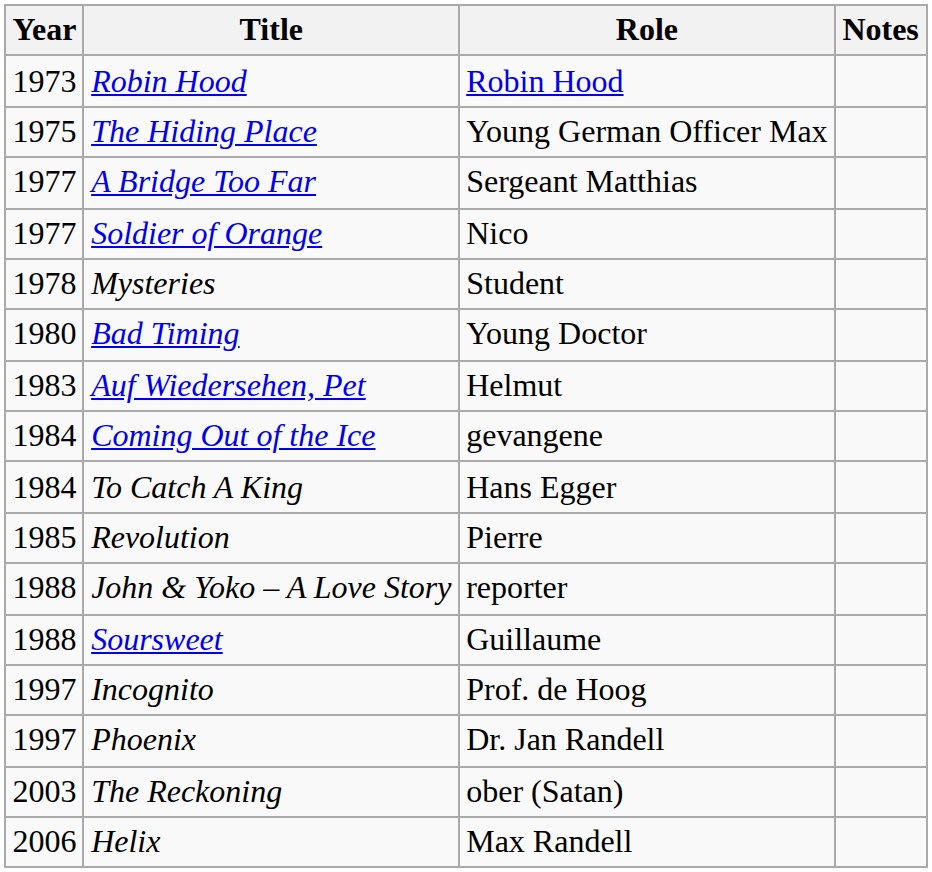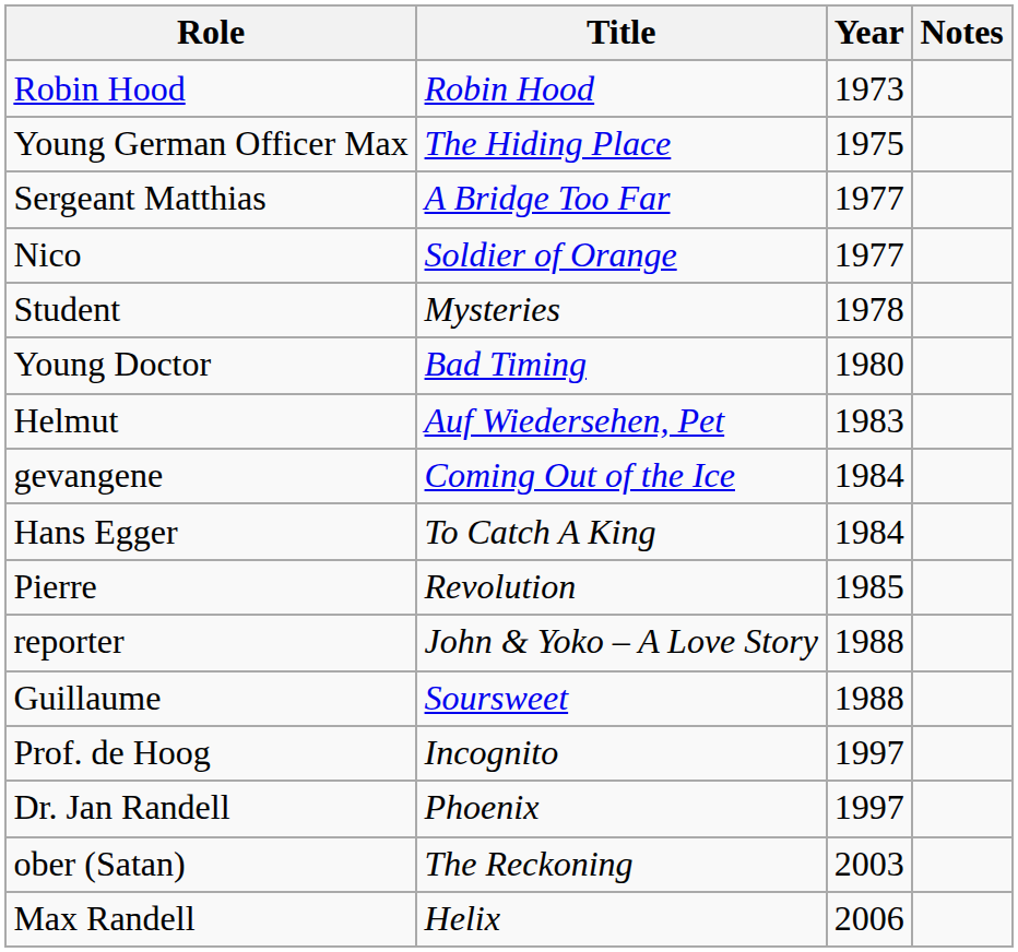columns swapped: Year <-> Role
